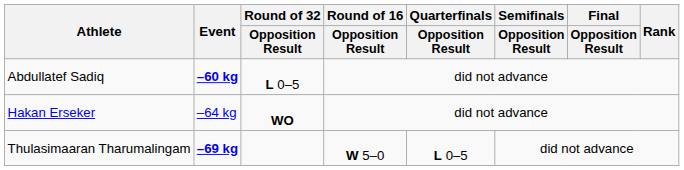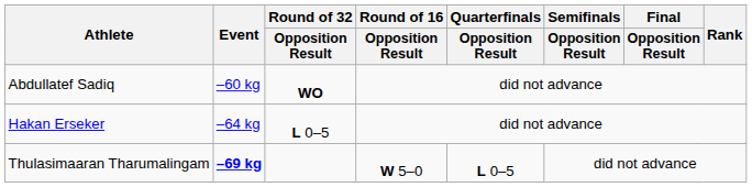Abdullatef Sadiq | Event: bold -> normal
Abdullatef Sadiq | Round of 32 / Opposition Result: L 0–5 -> WO
Hakan Erseker | Round of 32 / Opposition Result: WO -> L 0–5
